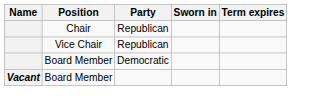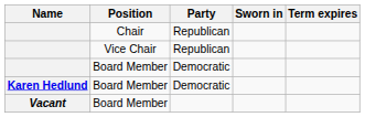+ row: Karen Hedlund | Board Member | Democratic
